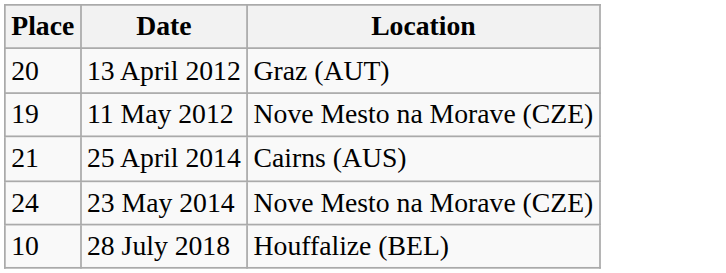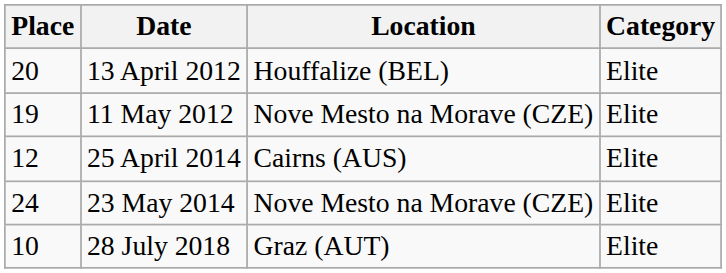+ column: Category | Elite | Elite | Elite | Elite | Elite
13 April 2012 | Location: Graz (AUT) -> Houffalize (BEL)
25 April 2014 | Place: 21 -> 12
28 July 2018 | Location: Houffalize (BEL) -> Graz (AUT)
